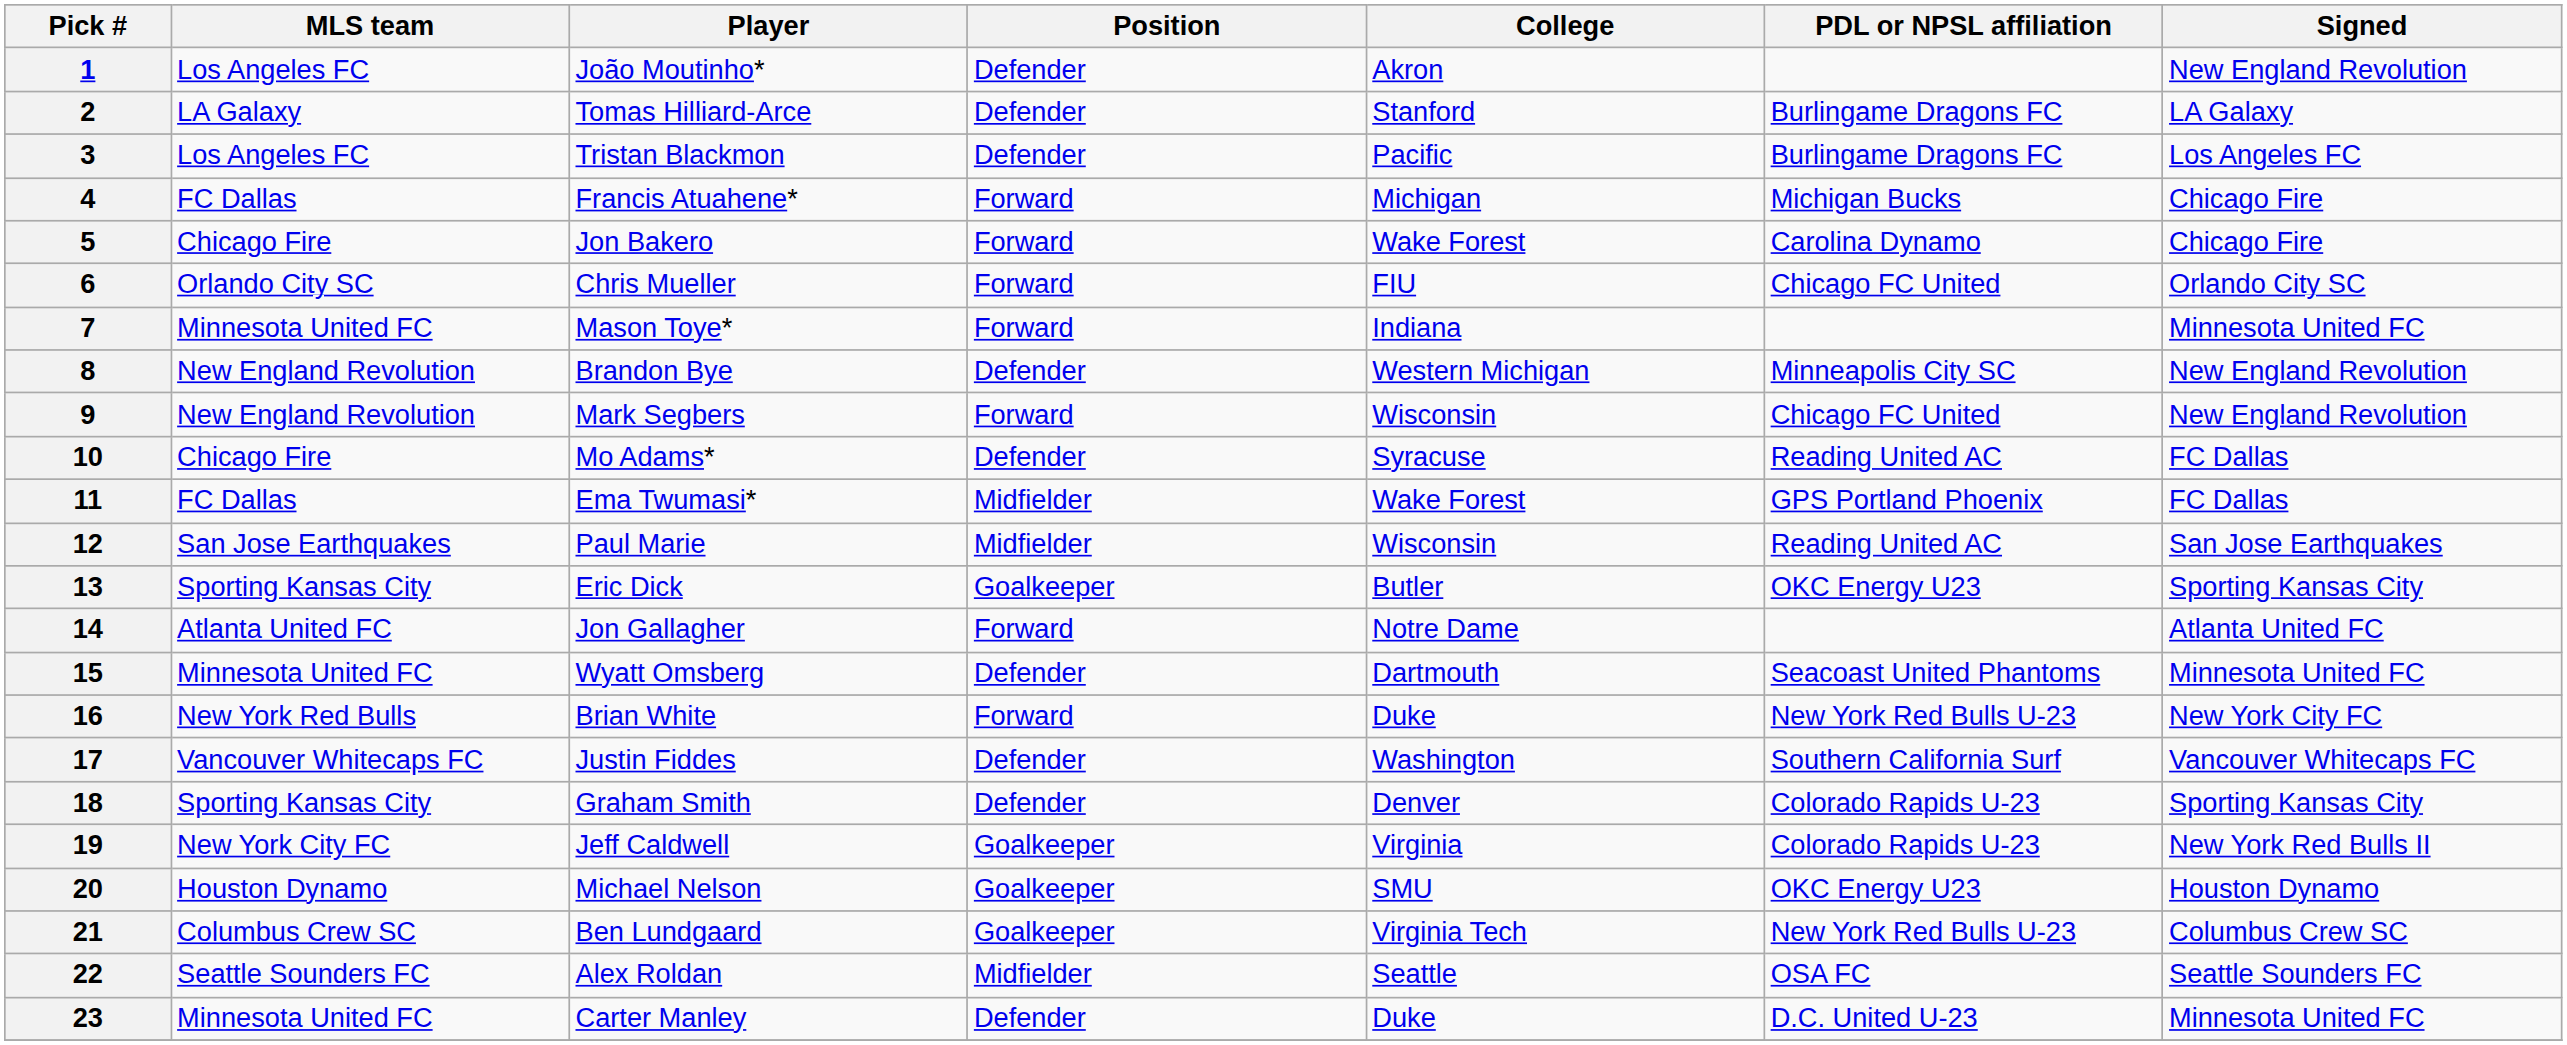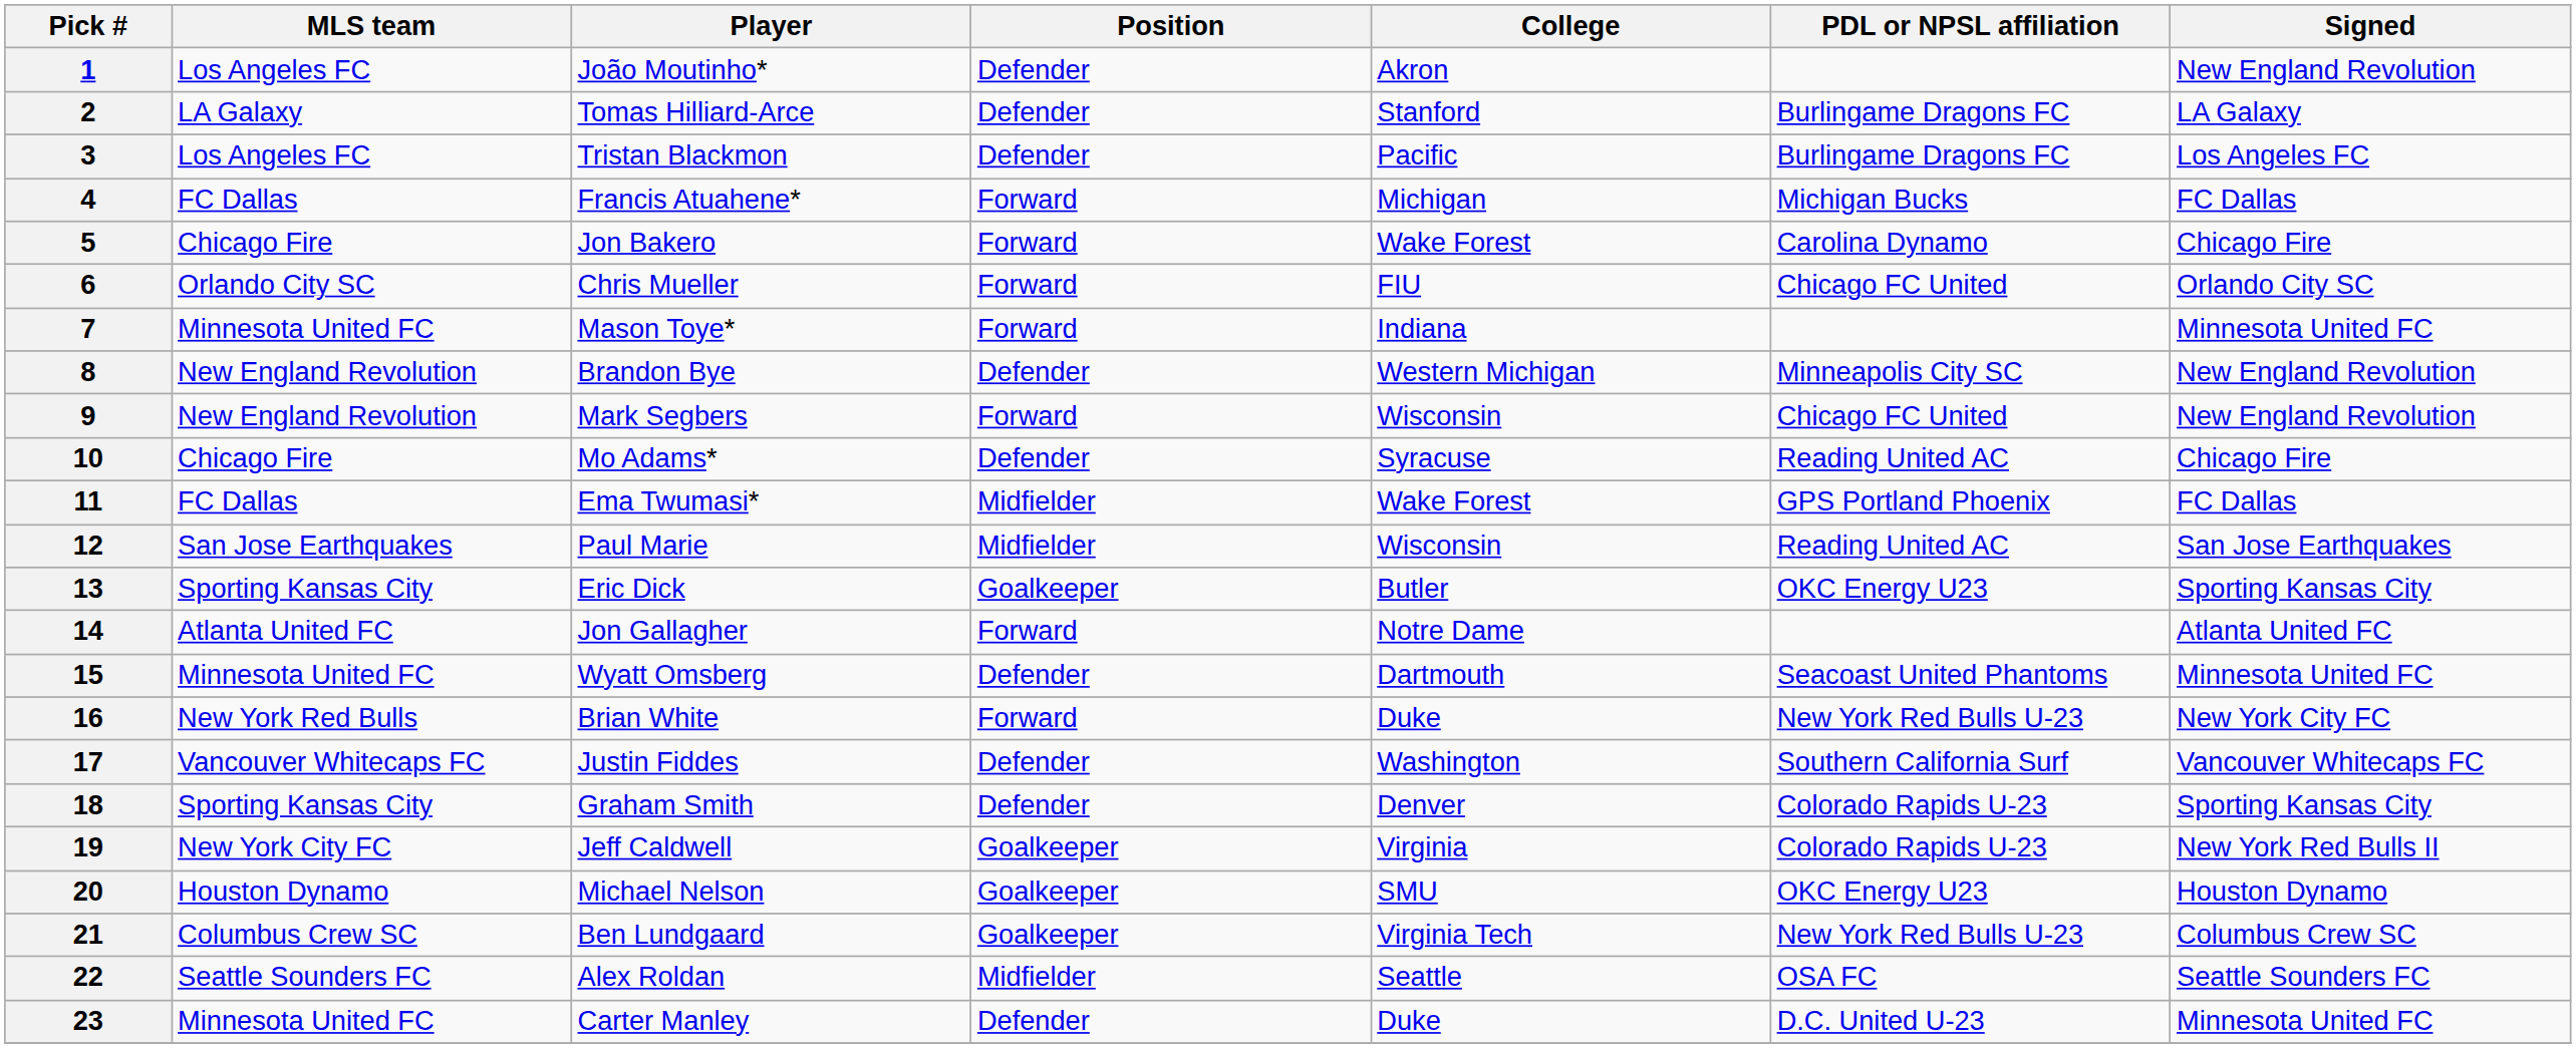4 | Signed: Chicago Fire -> FC Dallas
10 | Signed: FC Dallas -> Chicago Fire
